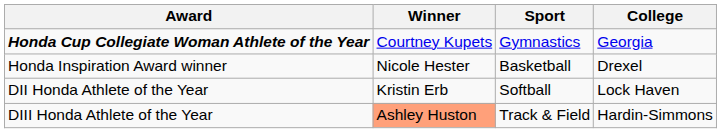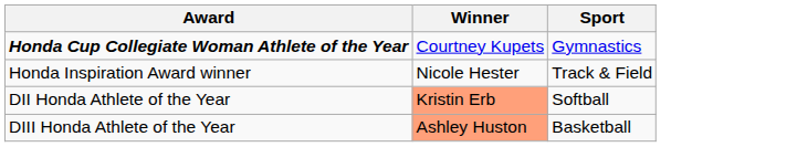- column: College | Georgia | Drexel | Lock Haven | Hardin-Simmons
Honda Inspiration Award winner | Sport: Basketball -> Track & Field
DII Honda Athlete of the Year | Winner: no background -> lightsalmon background
DIII Honda Athlete of the Year | Sport: Track & Field -> Basketball
